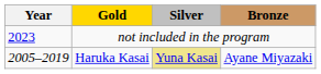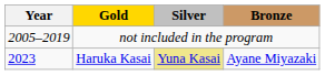not included in the program | Year: 2023 -> 2005–2019
Haruka Kasai | Year: 2005–2019 -> 2023
